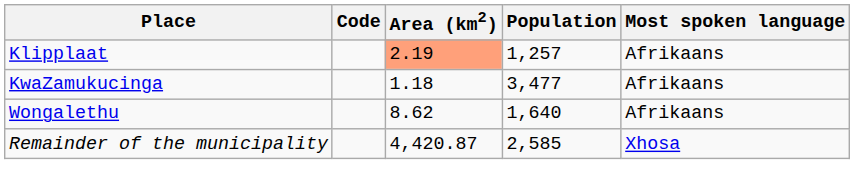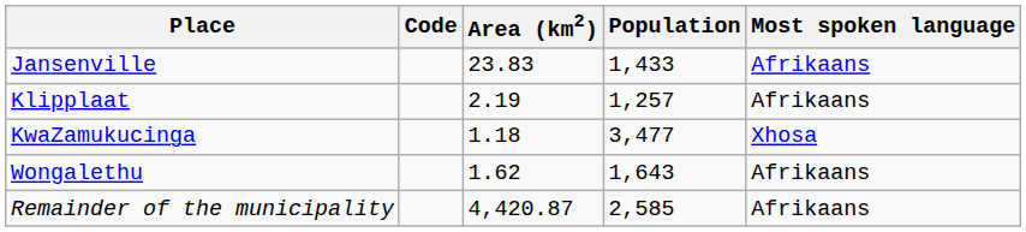+ row: Jansenville | 23.83 | 1,433 | Afrikaans
Klipplaat | Area (km2): lightsalmon background -> no background
KwaZamukucinga | Most spoken language: Afrikaans -> Xhosa
Wongalethu | Area (km2): 8.62 -> 1.62
Wongalethu | Population: 1,640 -> 1,643
Remainder of the municipality | Most spoken language: Xhosa -> Afrikaans
